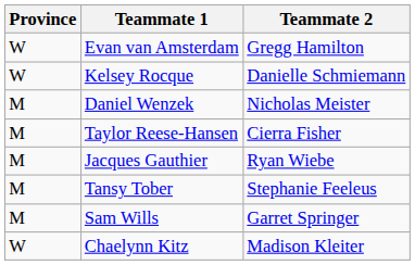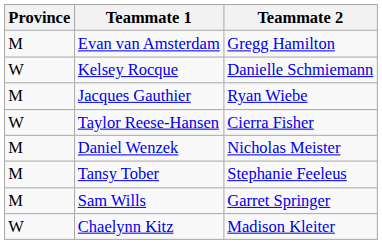Evan van Amsterdam | Province: W -> M
rows swapped: Daniel Wenzek <-> Jacques Gauthier
Taylor Reese-Hansen | Province: M -> W
